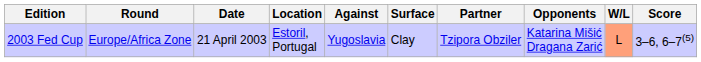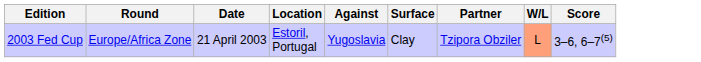- column: Opponents | Katarina Mišić Dragana Zarić
